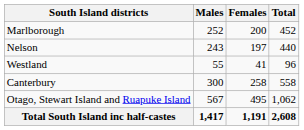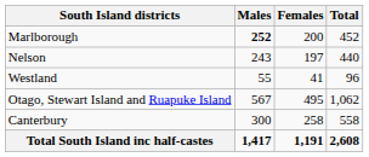Marlborough | Males: normal -> bold
rows swapped: Canterbury <-> Otago, Stewart Island and Ruapuke Island
